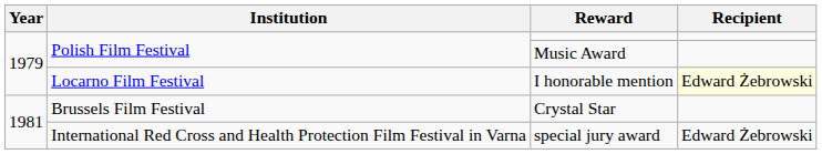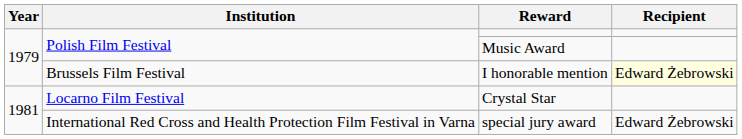I honorable mention | Institution: Locarno Film Festival -> Brussels Film Festival
Crystal Star | Institution: Brussels Film Festival -> Locarno Film Festival
